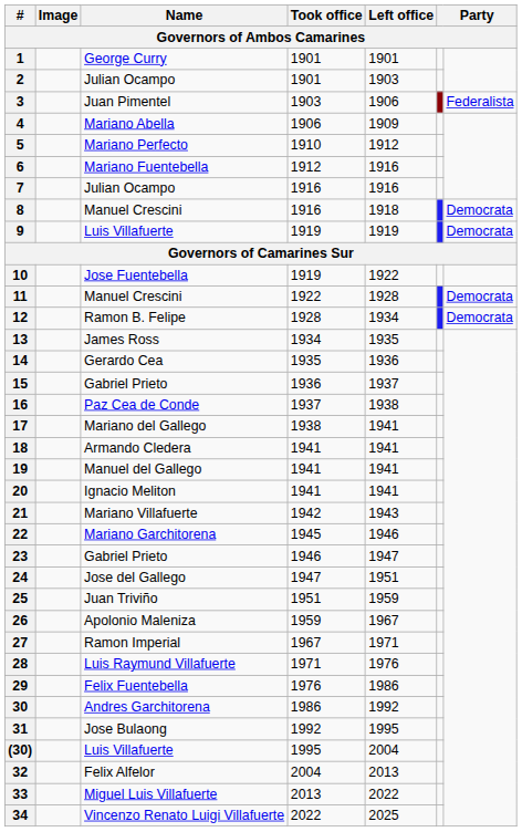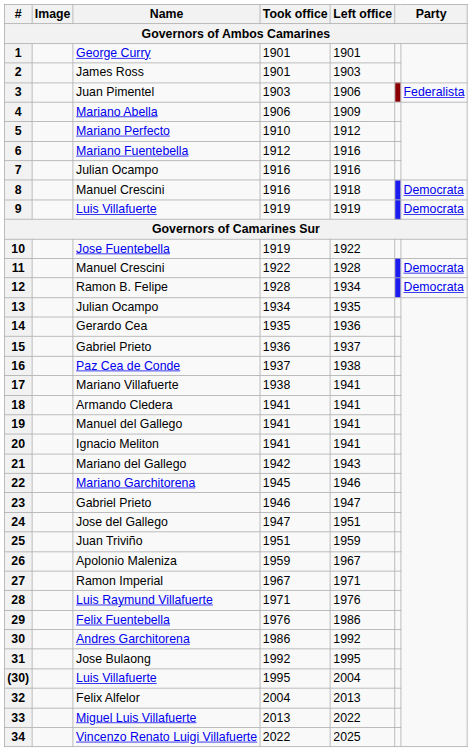2 | Name: Julian Ocampo -> James Ross
13 | Name: James Ross -> Julian Ocampo
17 | Name: Mariano del Gallego -> Mariano Villafuerte
21 | Name: Mariano Villafuerte -> Mariano del Gallego
